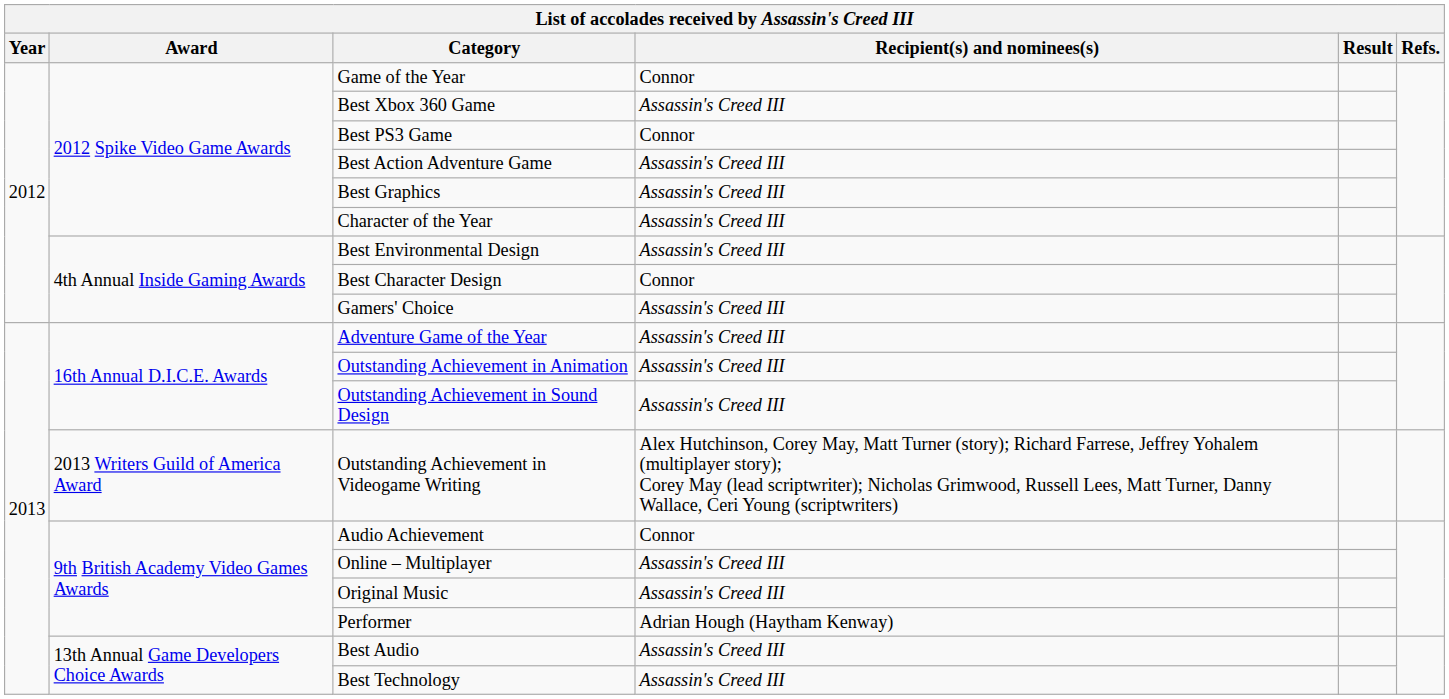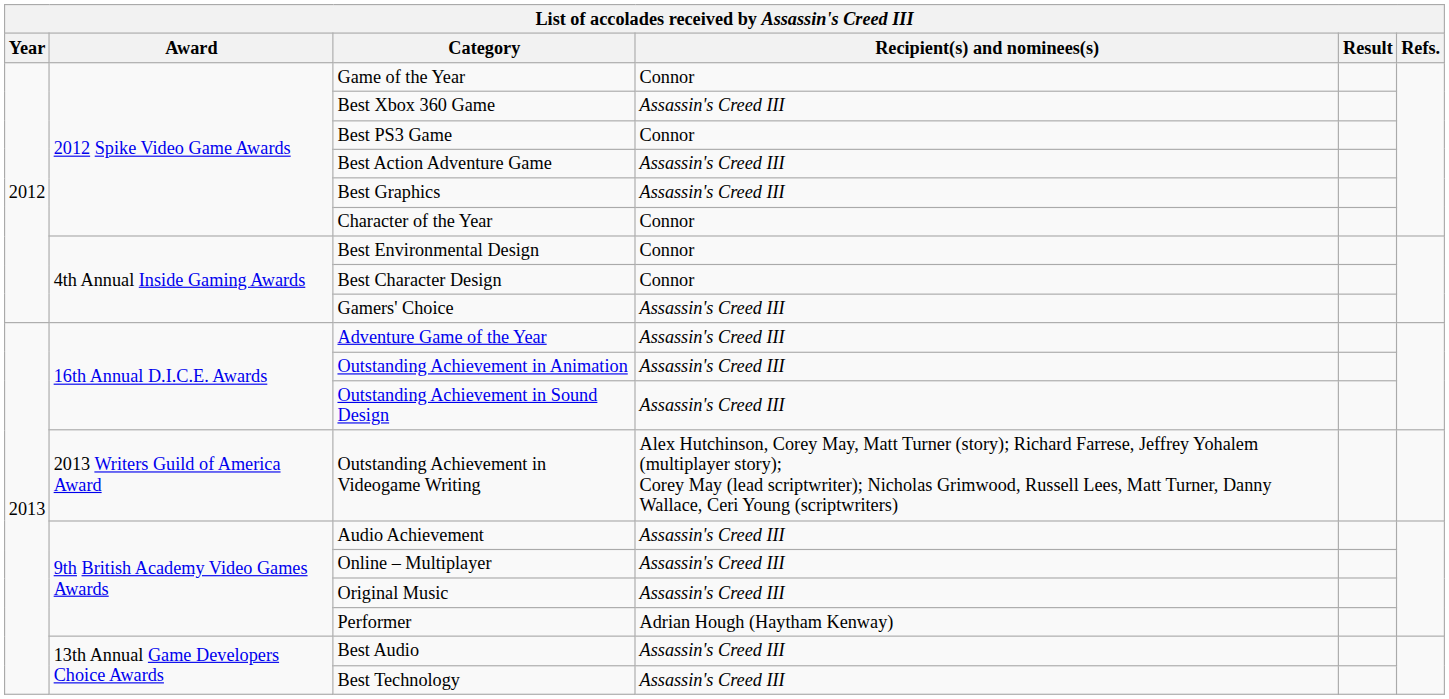Character of the Year | Recipient(s) and nominees(s): Assassin's Creed III -> Connor
Best Environmental Design | Recipient(s) and nominees(s): Assassin's Creed III -> Connor
Audio Achievement | Recipient(s) and nominees(s): Connor -> Assassin's Creed III
